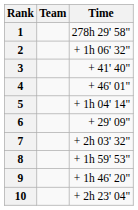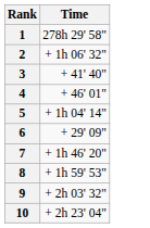- column: Team
7 | Time: + 2h 03' 32" -> + 1h 46' 20"
9 | Time: + 1h 46' 20" -> + 2h 03' 32"
